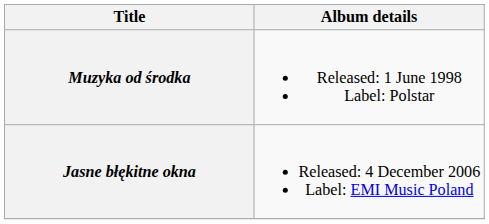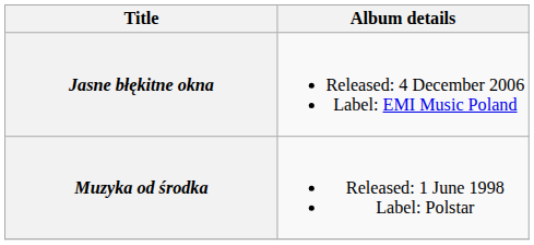rows swapped: Muzyka od środka <-> Jasne błękitne okna
